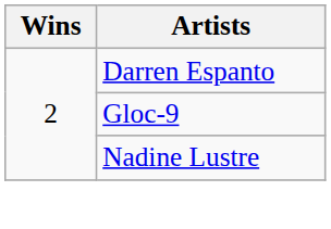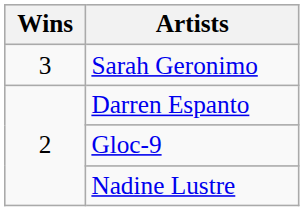+ row: 3 | Sarah Geronimo
